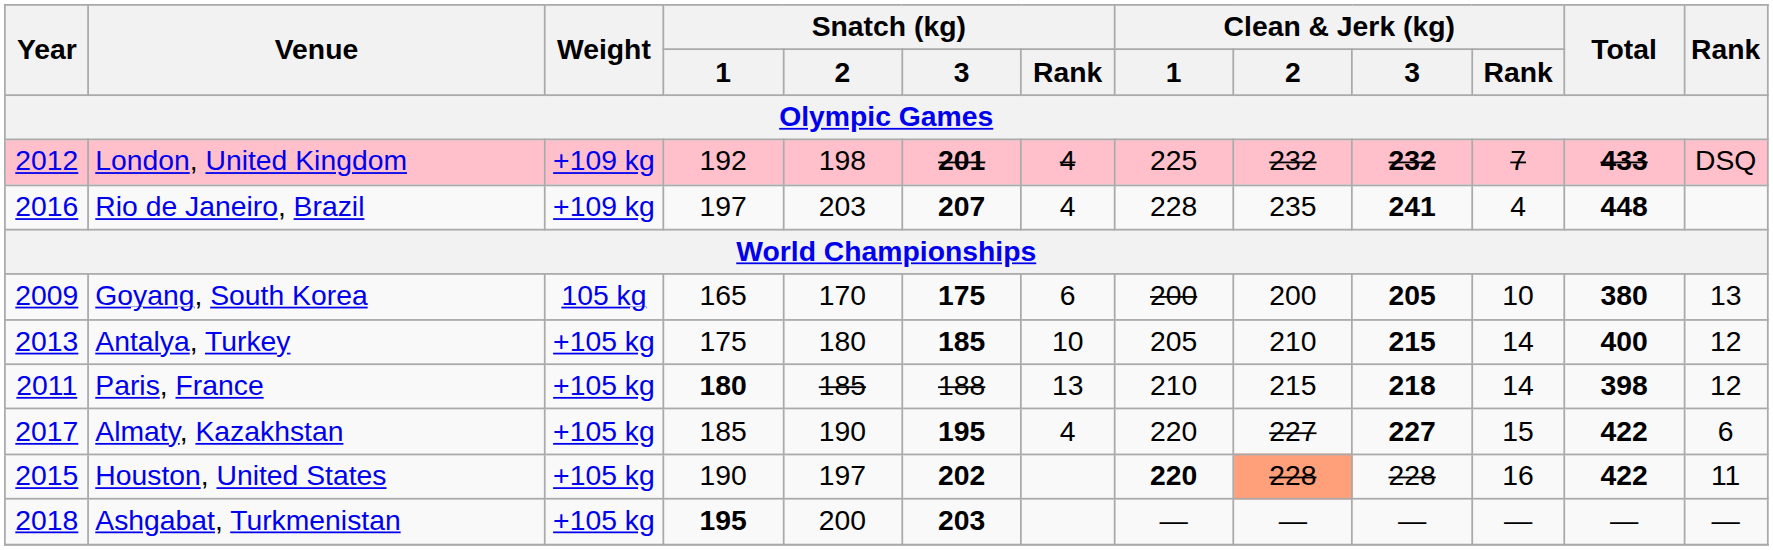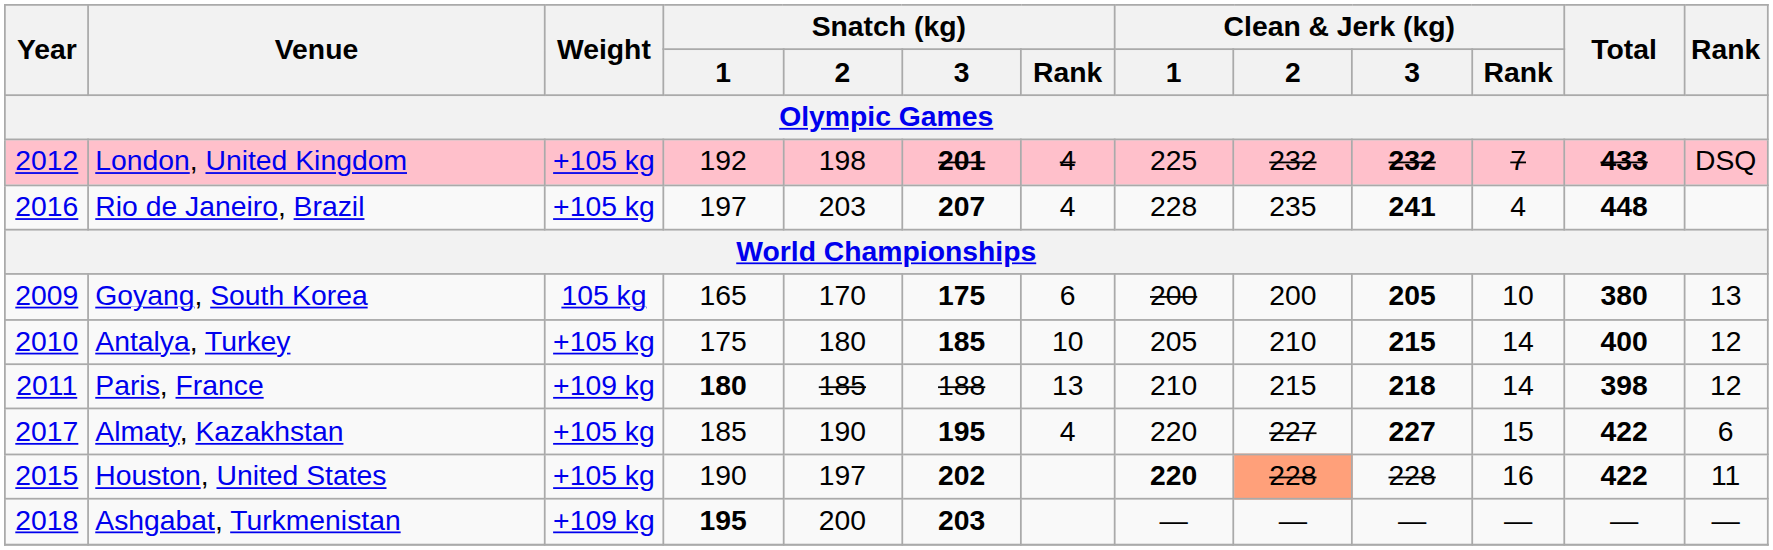London, United Kingdom | Weight: +109 kg -> +105 kg
Rio de Janeiro, Brazil | Weight: +109 kg -> +105 kg
Antalya, Turkey | Year: 2013 -> 2010
Paris, France | Weight: +105 kg -> +109 kg
Ashgabat, Turkmenistan | Weight: +105 kg -> +109 kg
